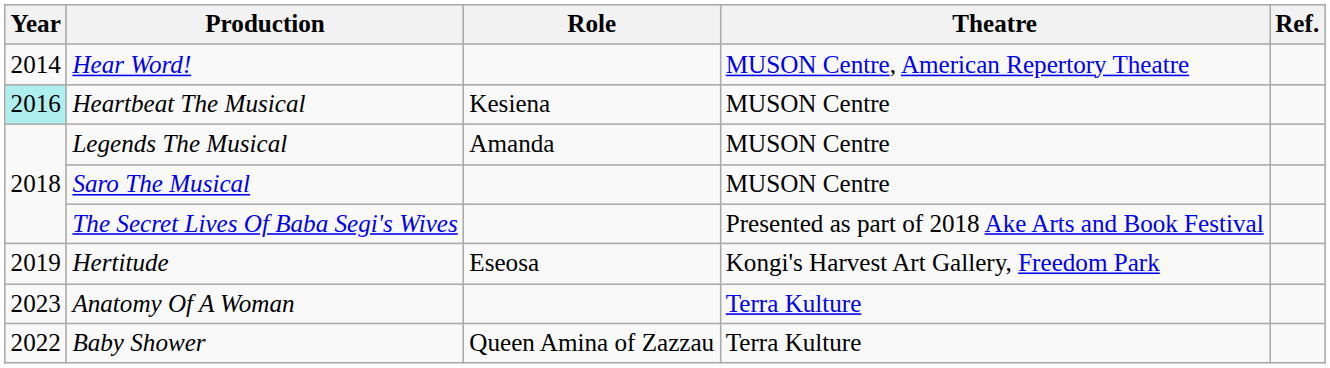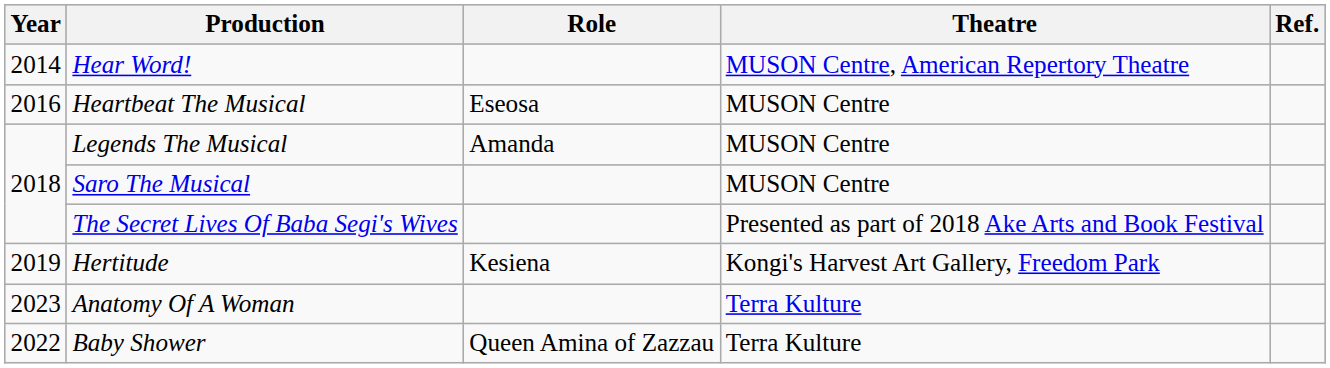Heartbeat The Musical | Year: paleturquoise background -> no background
Heartbeat The Musical | Role: Kesiena -> Eseosa
Hertitude | Role: Eseosa -> Kesiena
